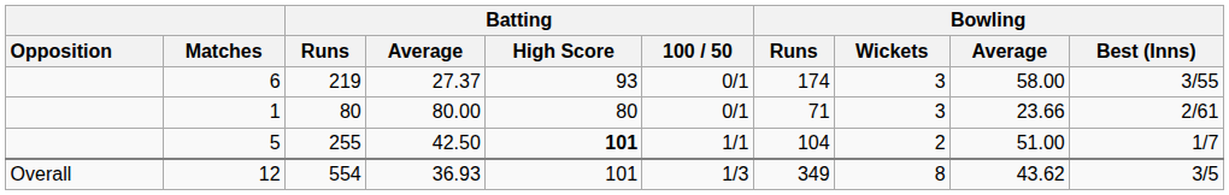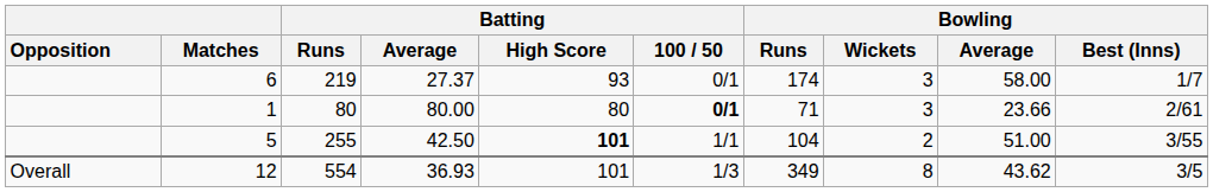6 | Bowling / Best (Inns): 3/55 -> 1/7
1 | Batting / 100 / 50: normal -> bold
5 | Bowling / Best (Inns): 1/7 -> 3/55
